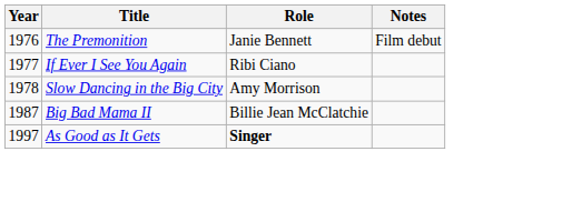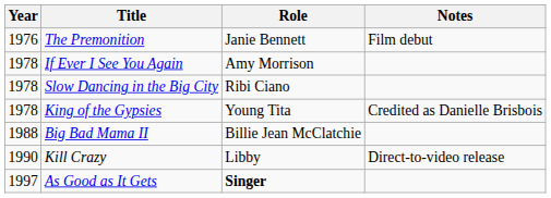If Ever I See You Again | Year: 1977 -> 1978
If Ever I See You Again | Role: Ribi Ciano -> Amy Morrison
Slow Dancing in the Big City | Role: Amy Morrison -> Ribi Ciano
+ row: 1978 | King of the Gypsies | Young Tita | Credited as Danielle Brisbois
Big Bad Mama II | Year: 1987 -> 1988
+ row: 1990 | Kill Crazy | Libby | Direct-to-video release
